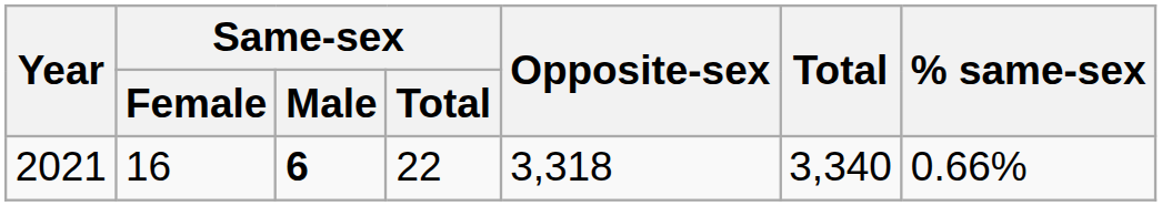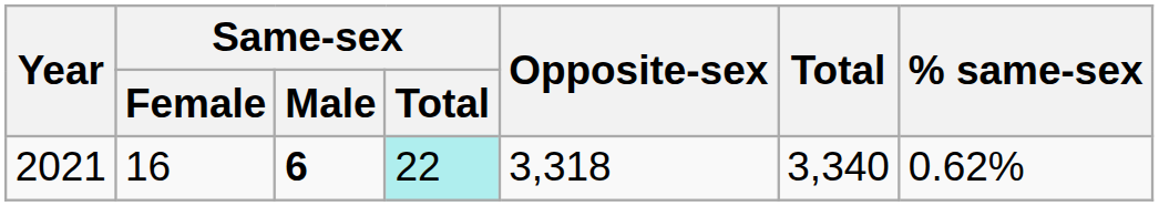2021 | Same-sex / Total: no background -> paleturquoise background
2021 | % same-sex: 0.66% -> 0.62%
